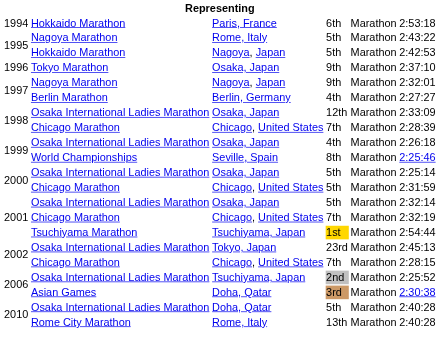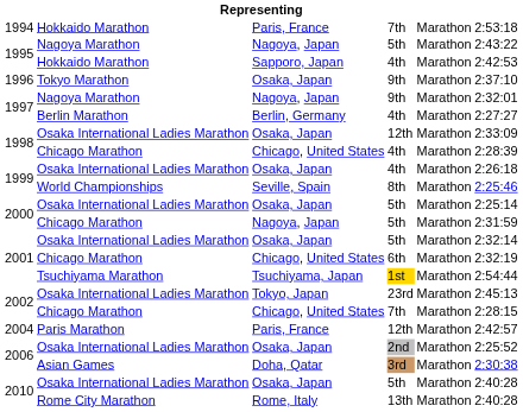1994 | column 4: 6th -> 7th
1995 / Nagoya Marathon | column 3: Rome, Italy -> Nagoya, Japan
1995 / Hokkaido Marathon | column 3: Nagoya, Japan -> Sapporo, Japan
1995 / Hokkaido Marathon | column 4: 5th -> 4th
1998 / Chicago Marathon | column 4: 7th -> 4th
2000 / Chicago Marathon | column 3: Chicago, United States -> Nagoya, Japan
2001 / Chicago Marathon | column 4: 7th -> 6th
+ row: 2004 | Paris Marathon | Paris, France | 12th | Marathon | 2:42:57
2006 / Osaka International Ladies Marathon | column 3: Tsuchiyama, Japan -> Osaka, Japan
2010 / Osaka International Ladies Marathon | column 3: Doha, Qatar -> Osaka, Japan
